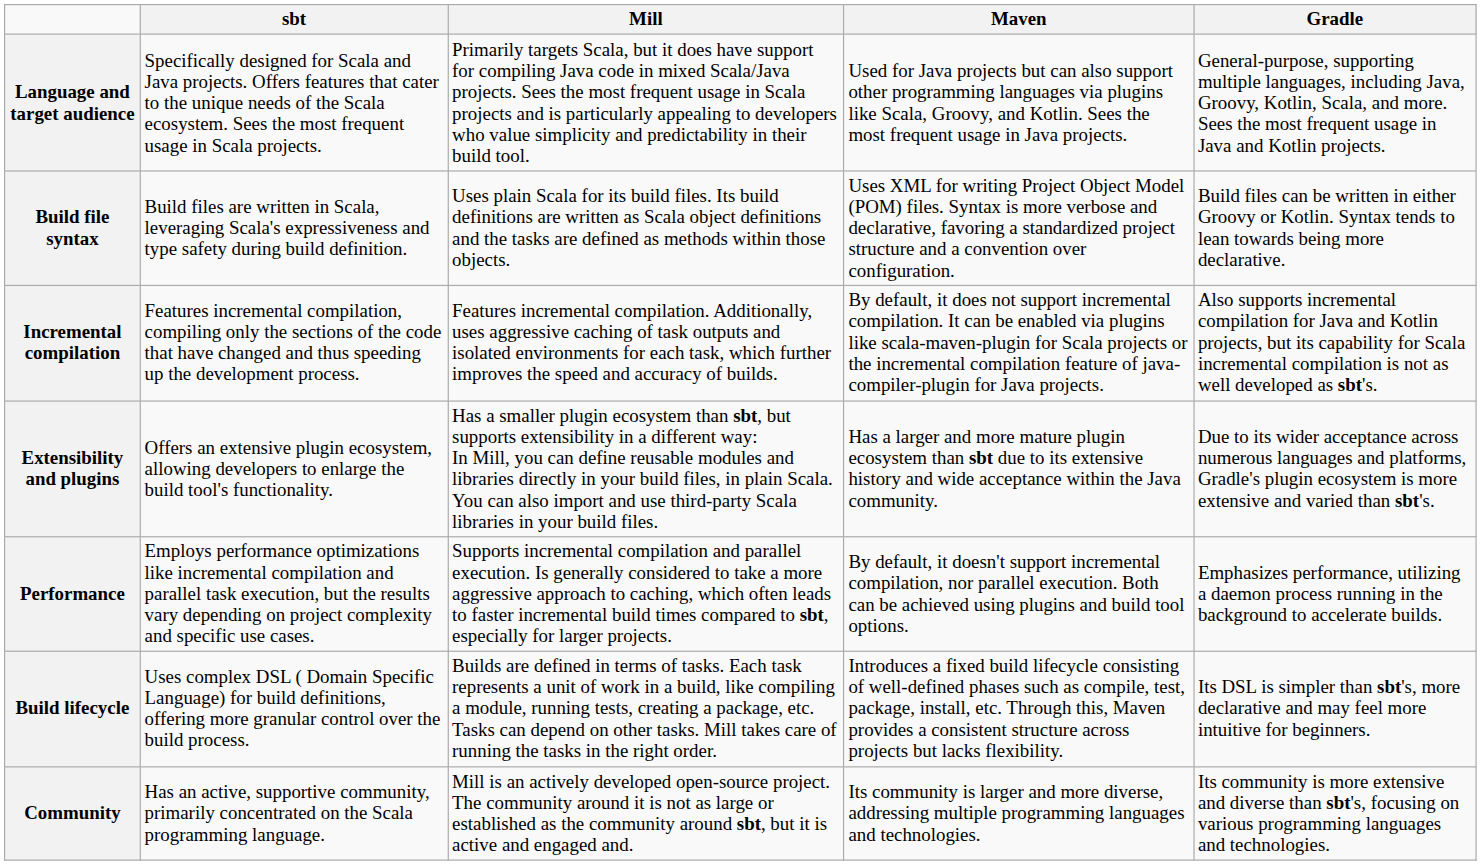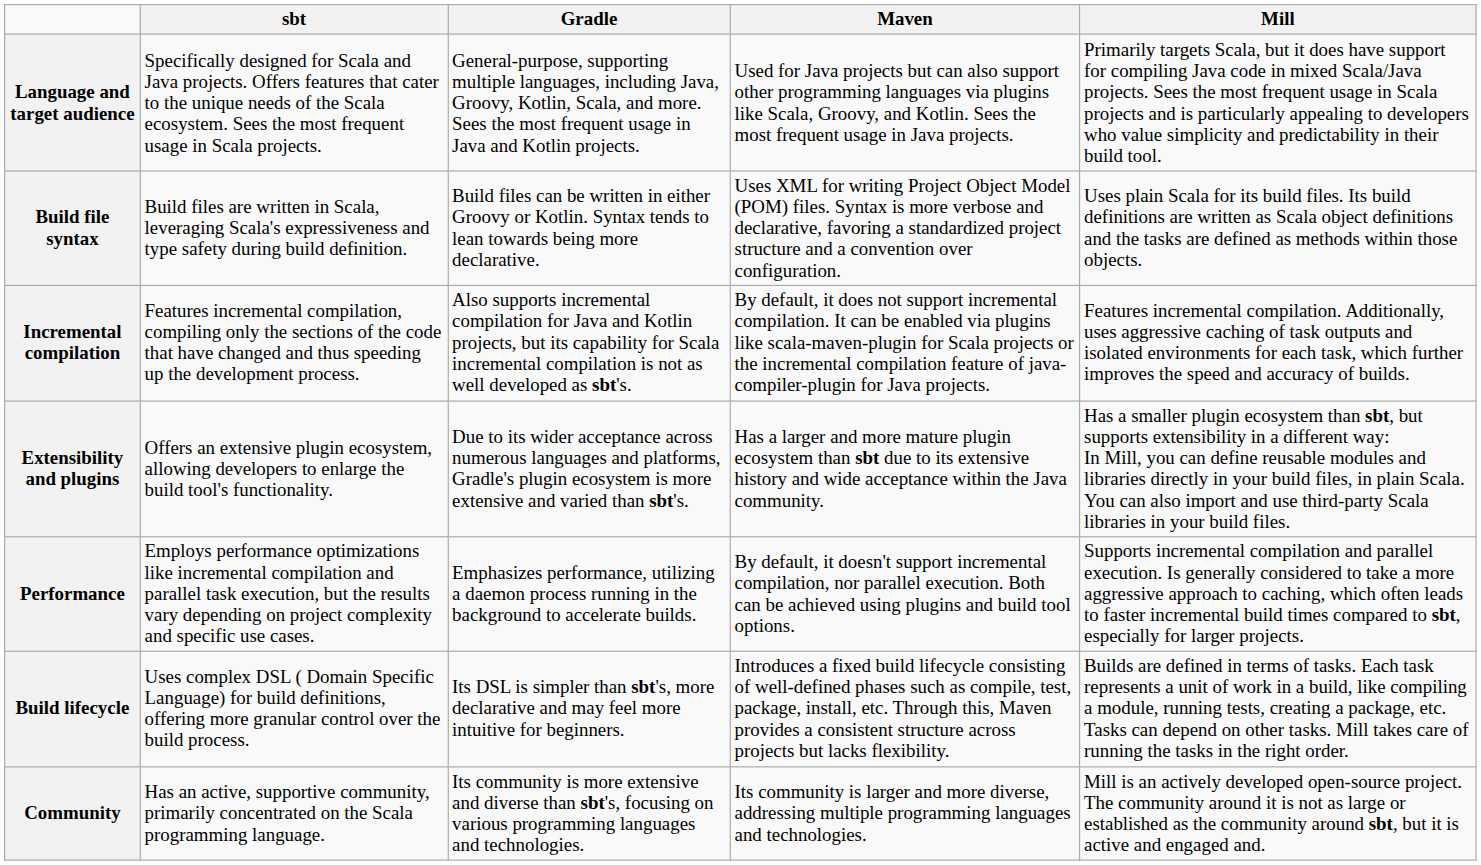columns swapped: Gradle <-> Mill
